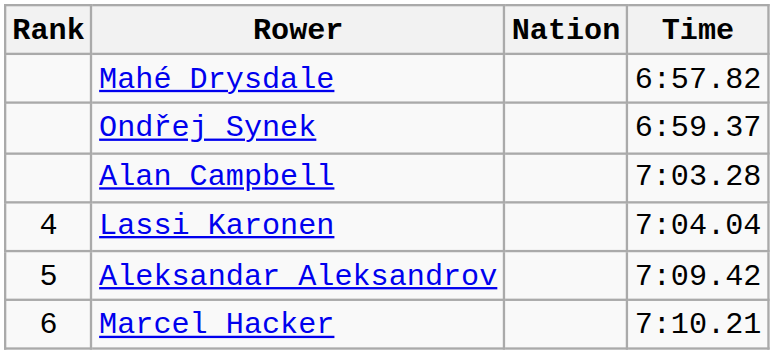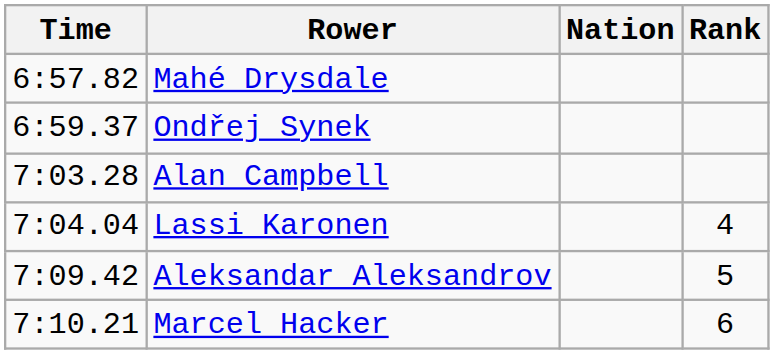columns swapped: Rank <-> Time
